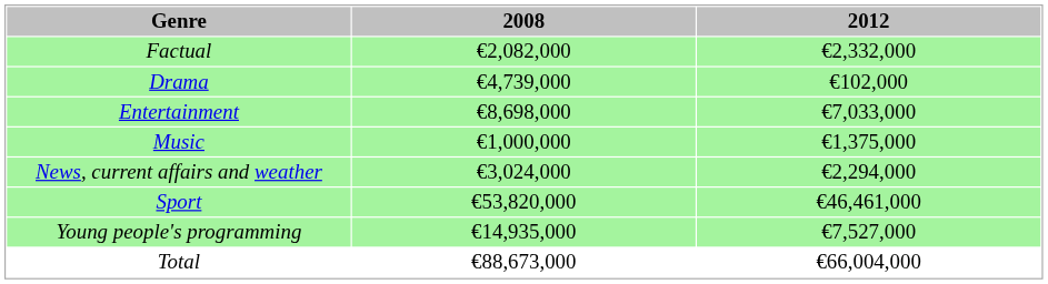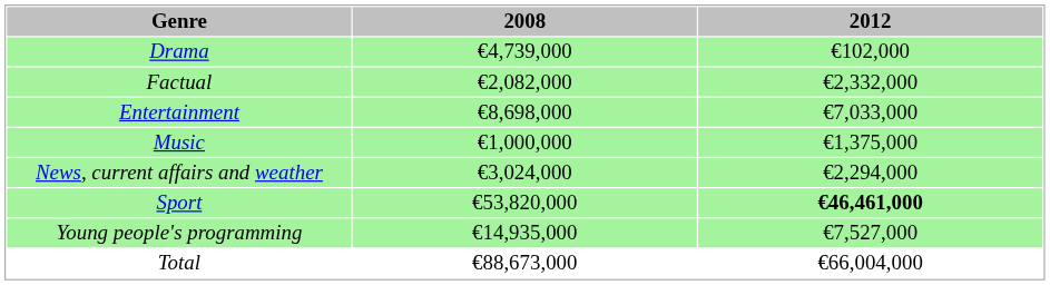rows swapped: Factual <-> Drama
Sport | 2012: normal -> bold
